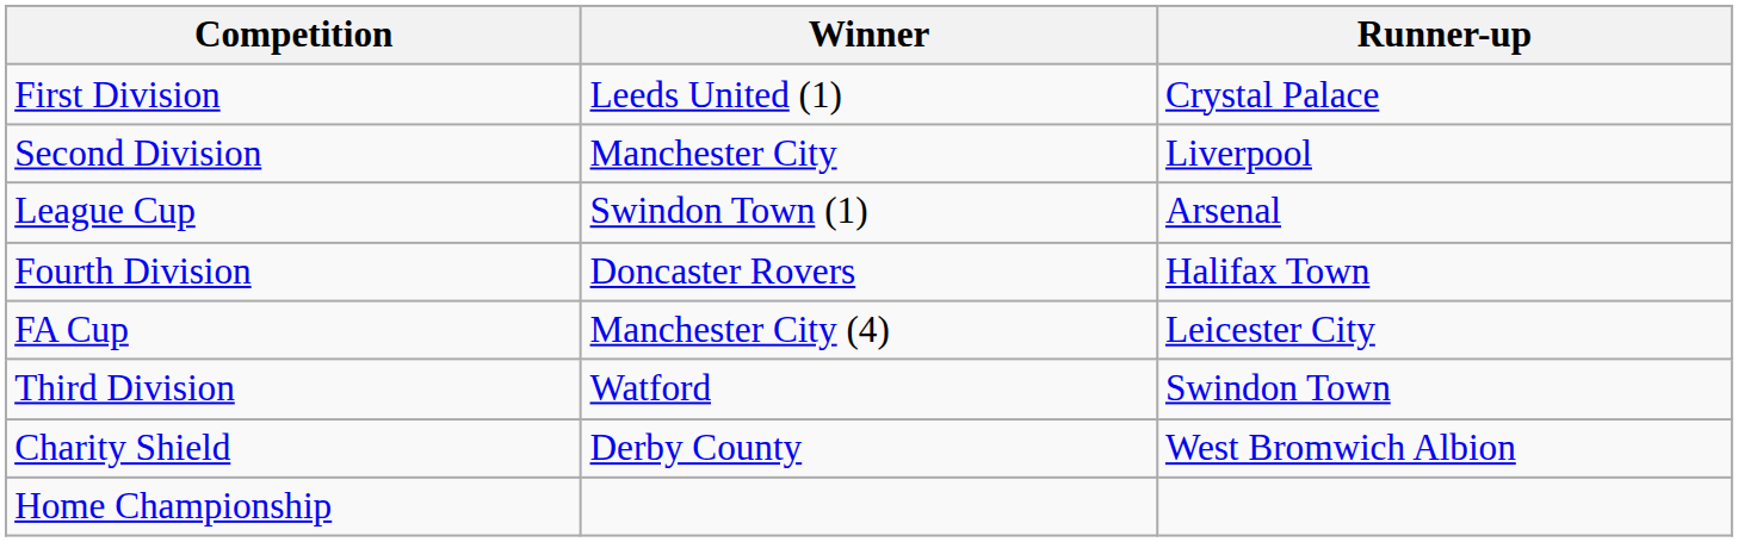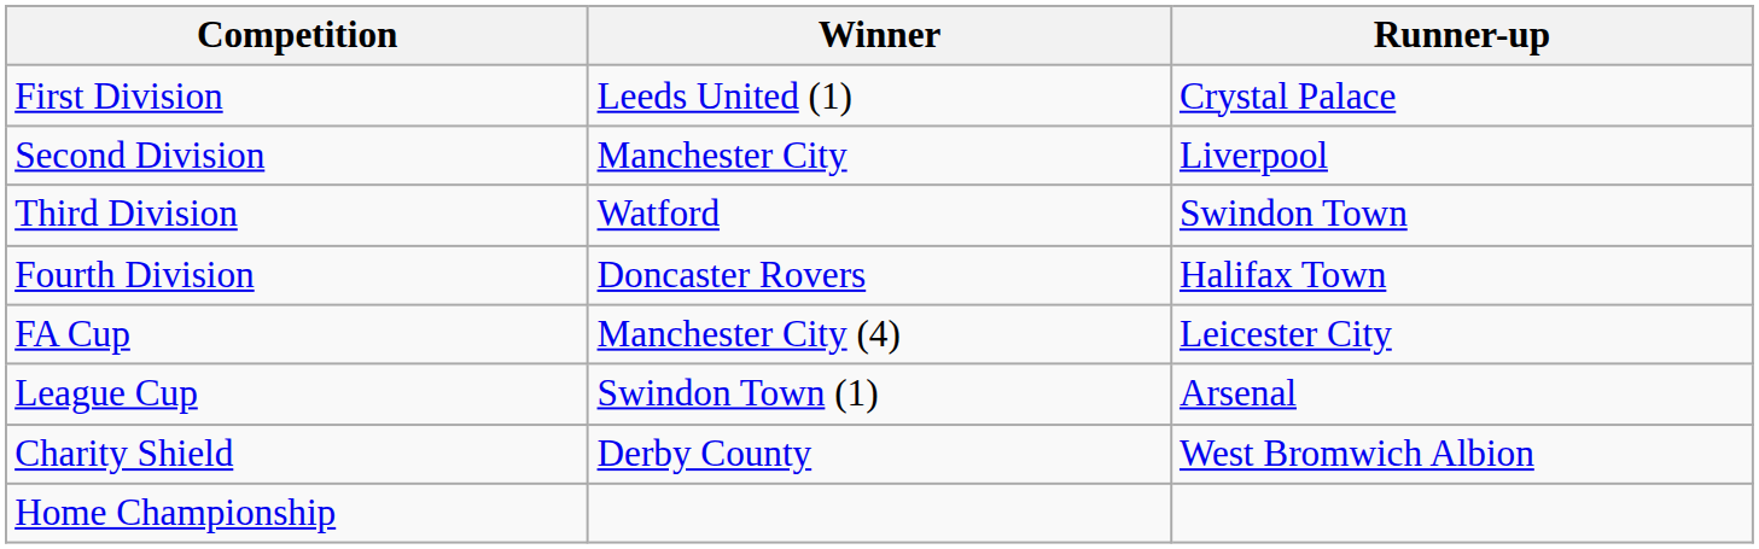rows swapped: Third Division <-> League Cup
